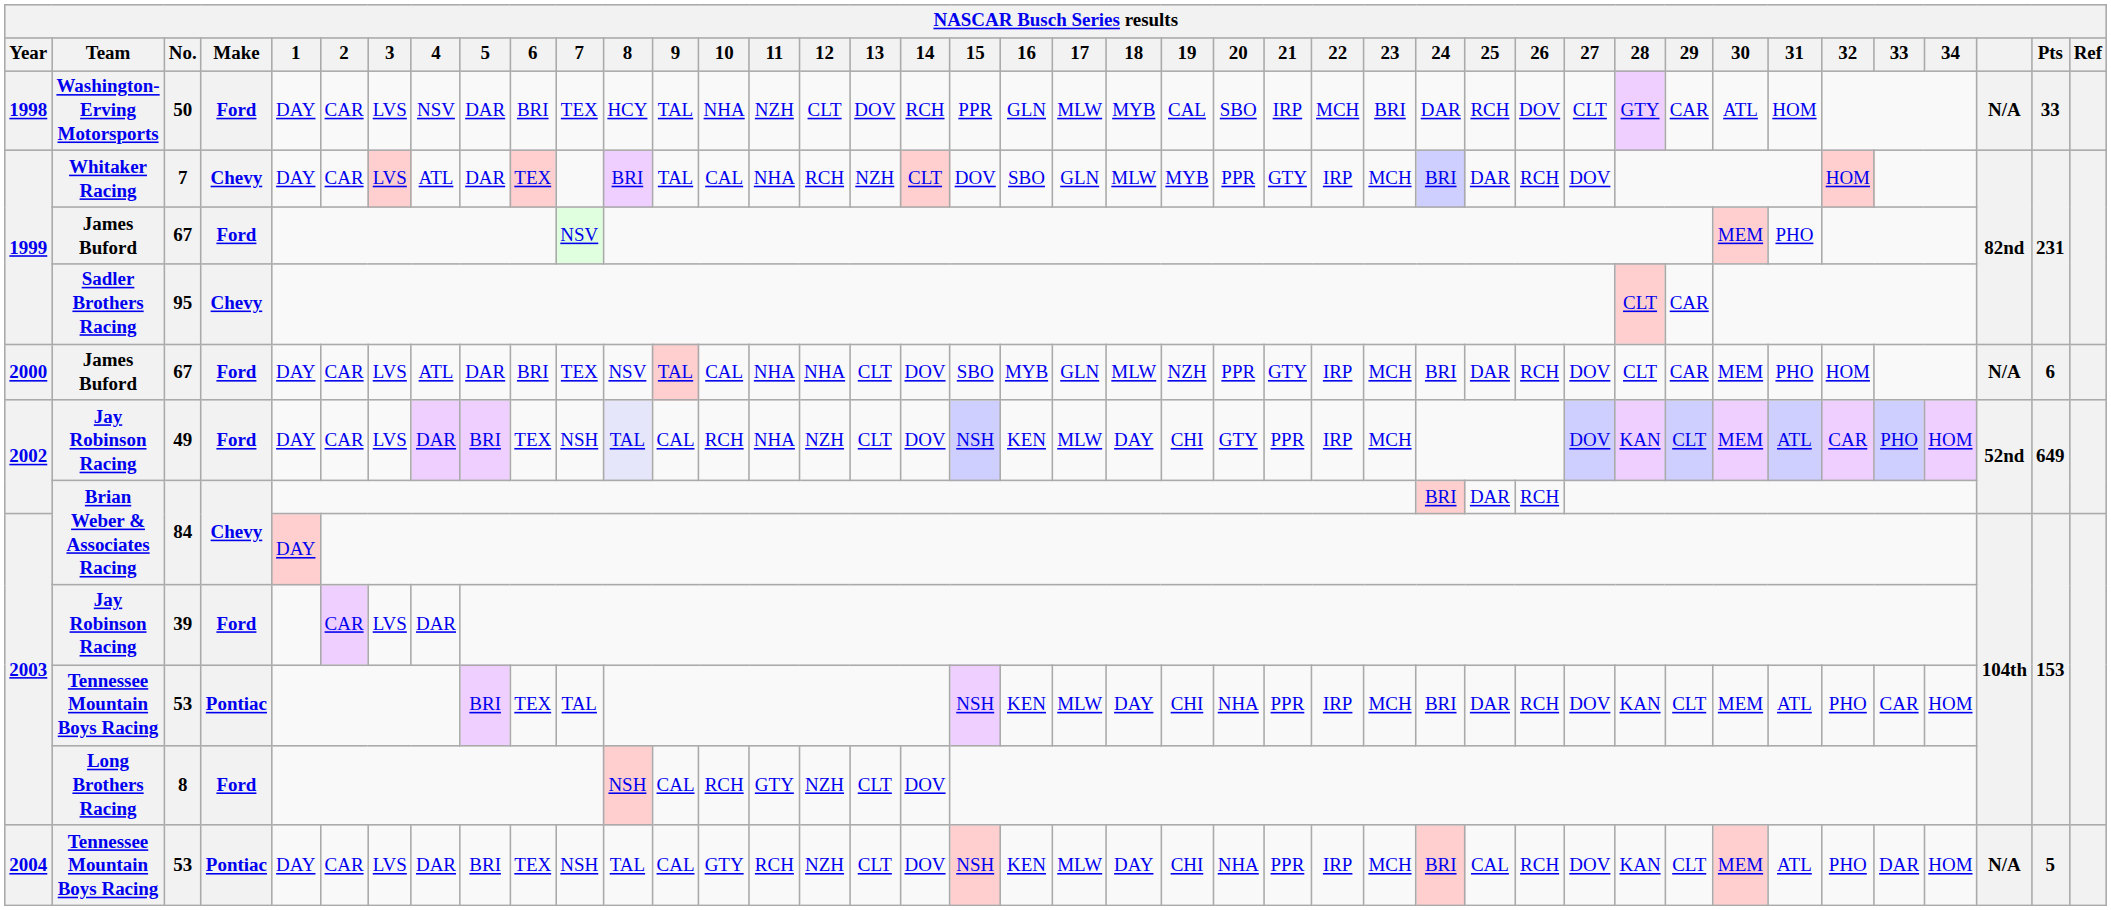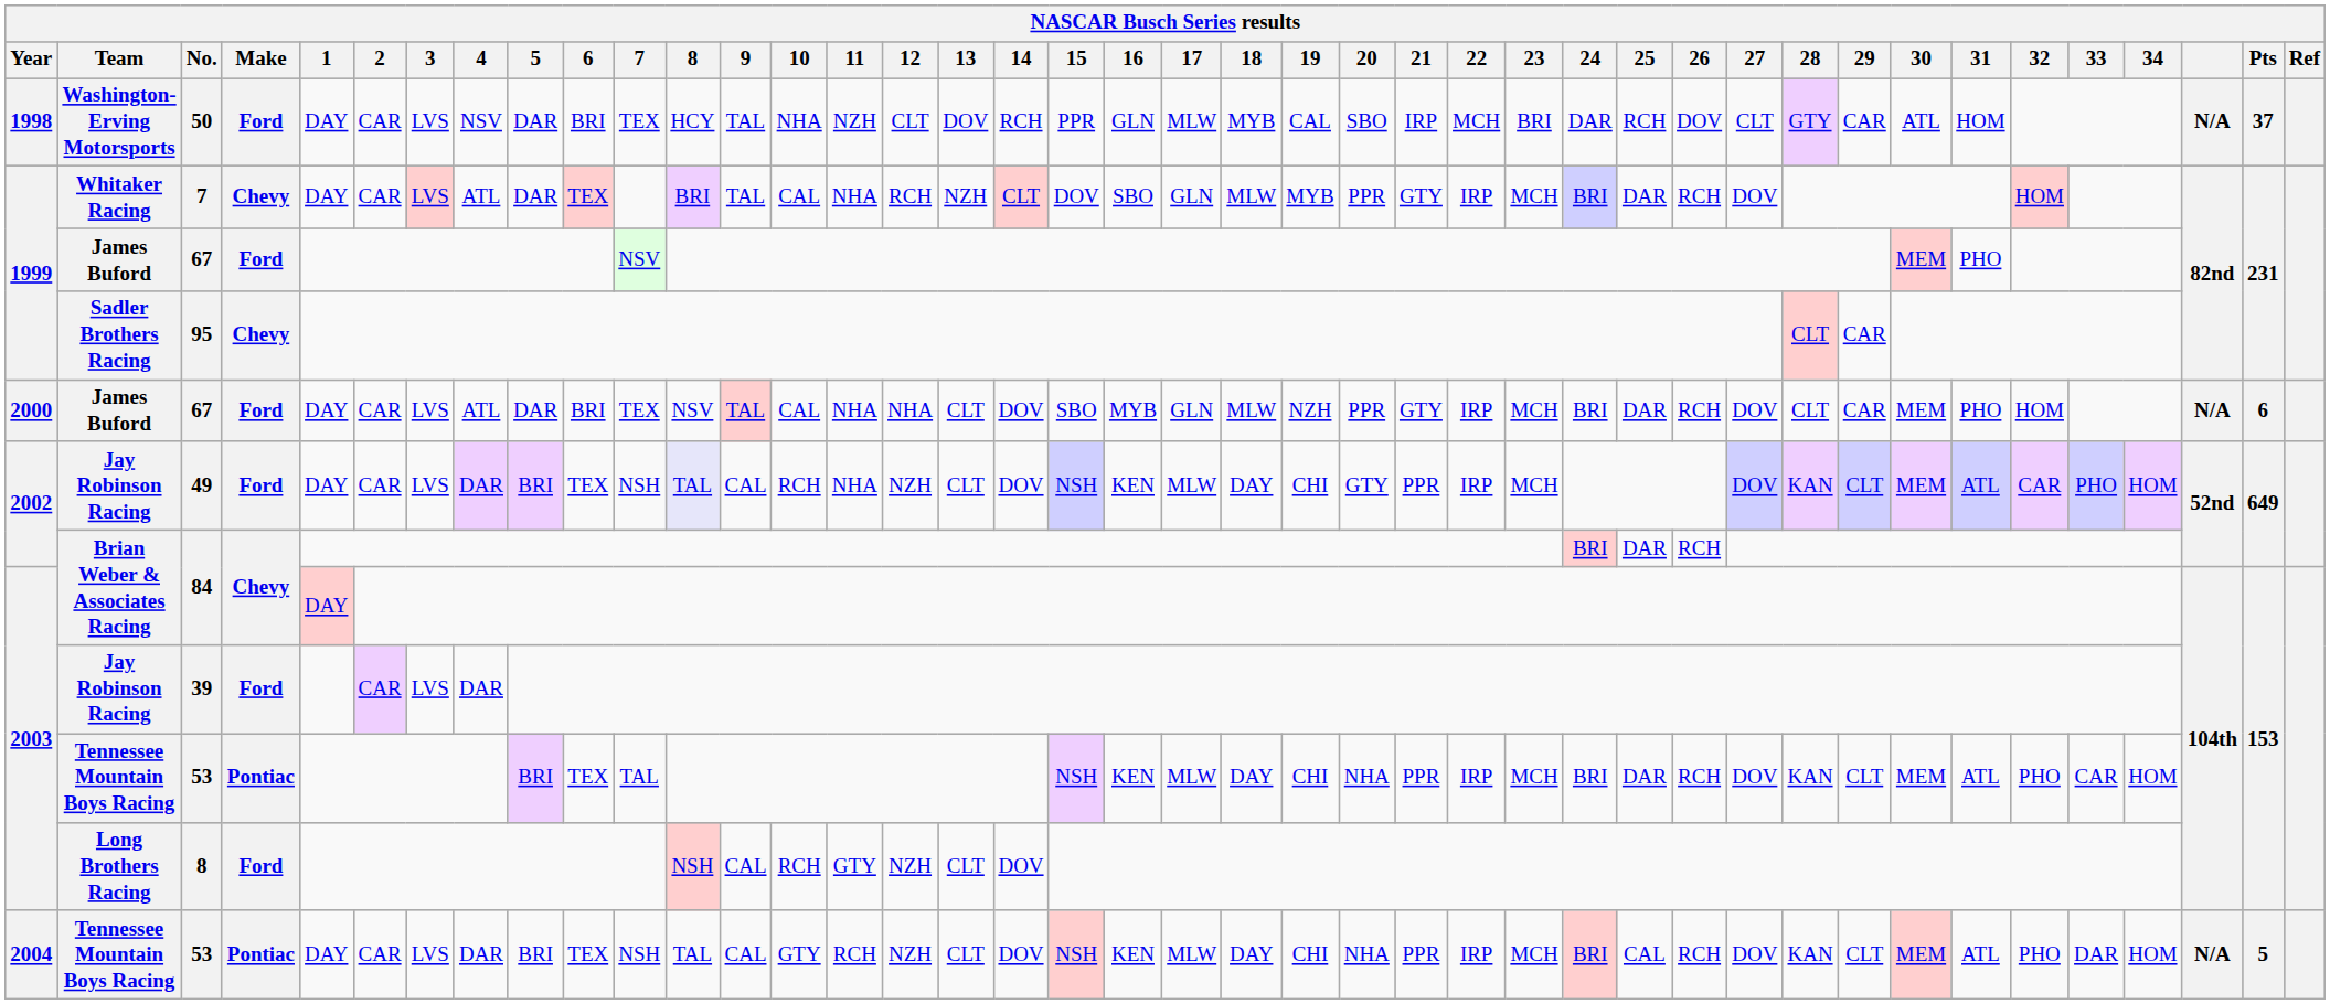50 | Pts: 33 -> 37
